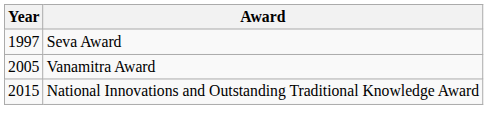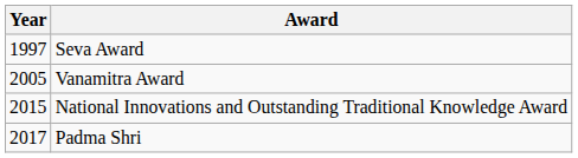+ row: 2017 | Padma Shri
